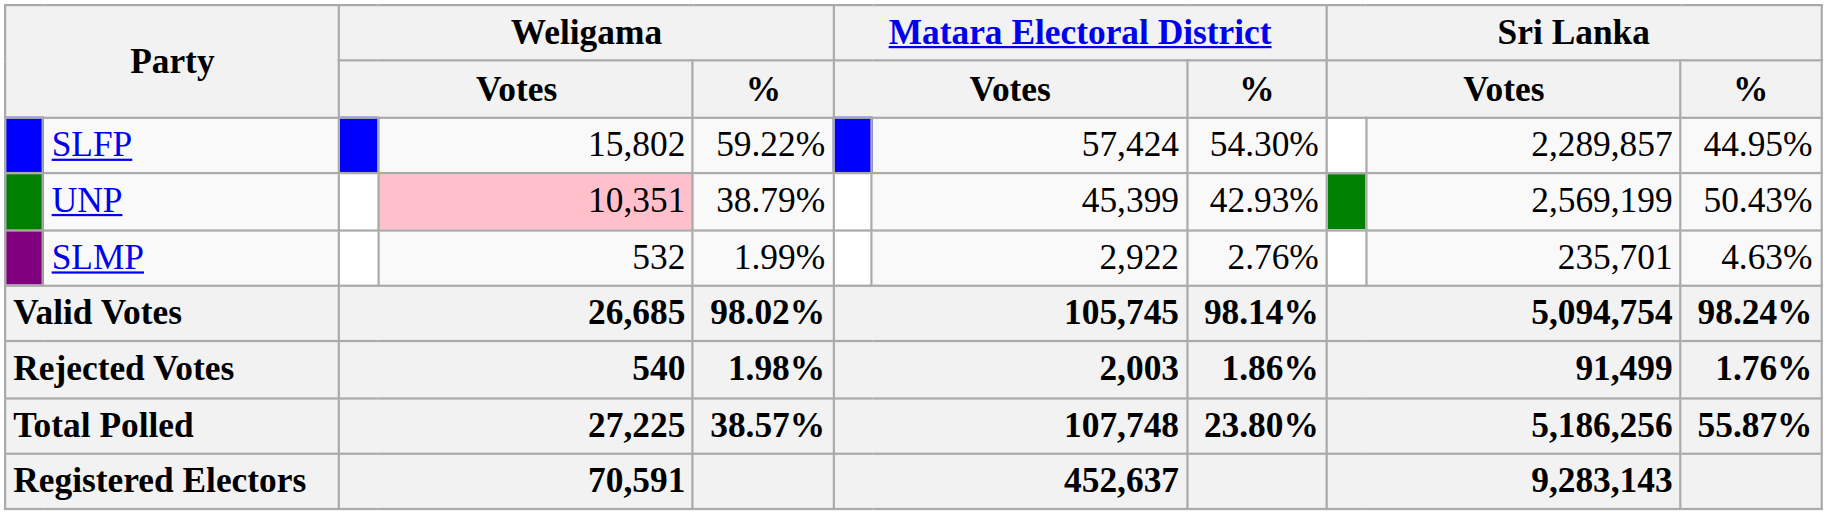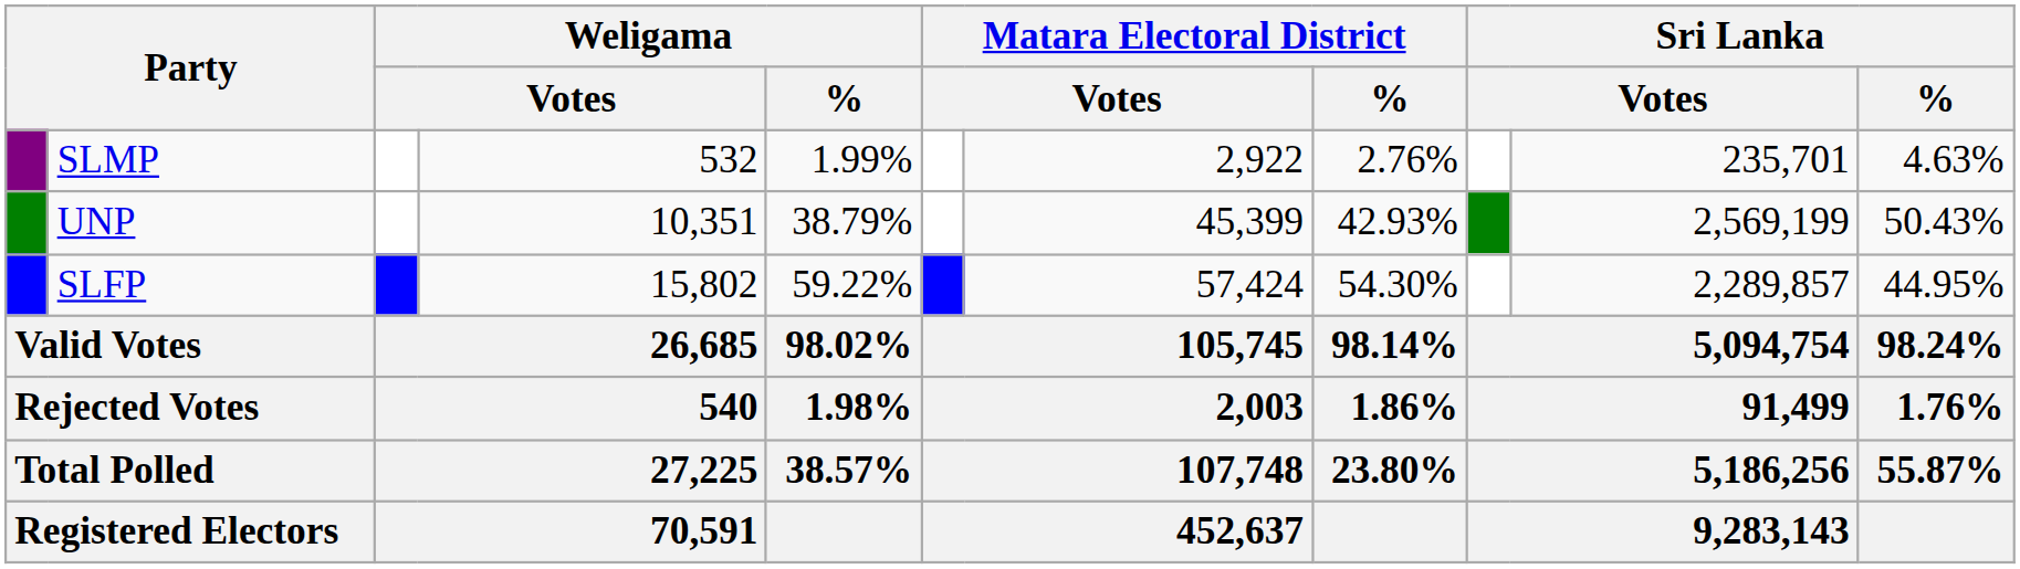rows swapped: SLFP <-> SLMP
UNP | column 4: pink background -> no background
